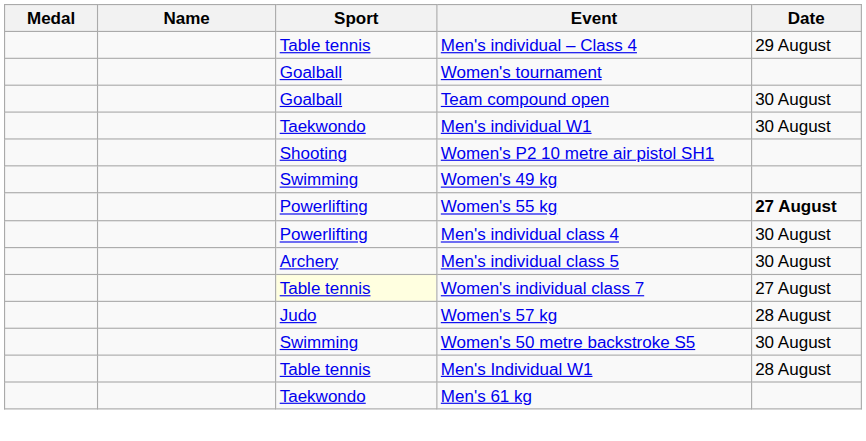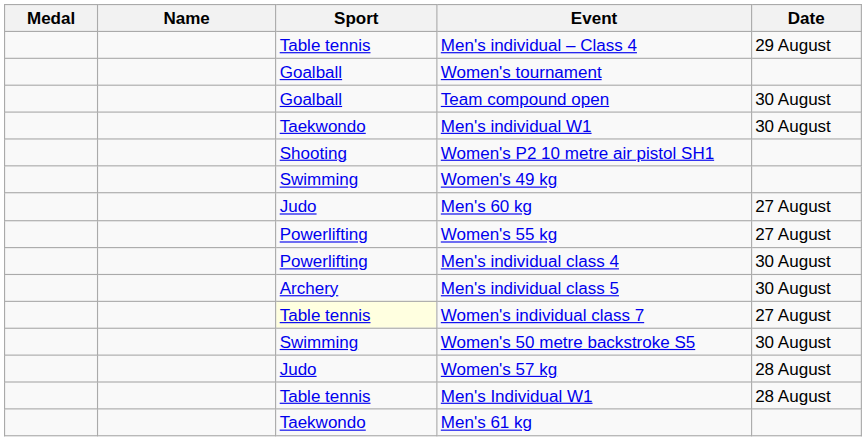+ row: Judo | Men's 60 kg | 27 August
Women's 55 kg | Date: bold -> normal
rows swapped: Women's 57 kg <-> Women's 50 metre backstroke S5
